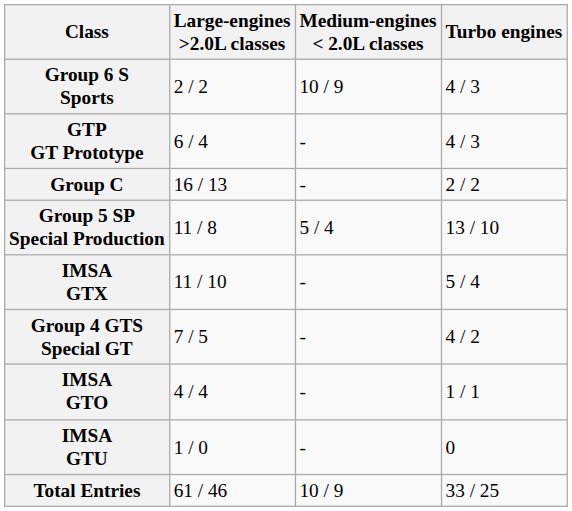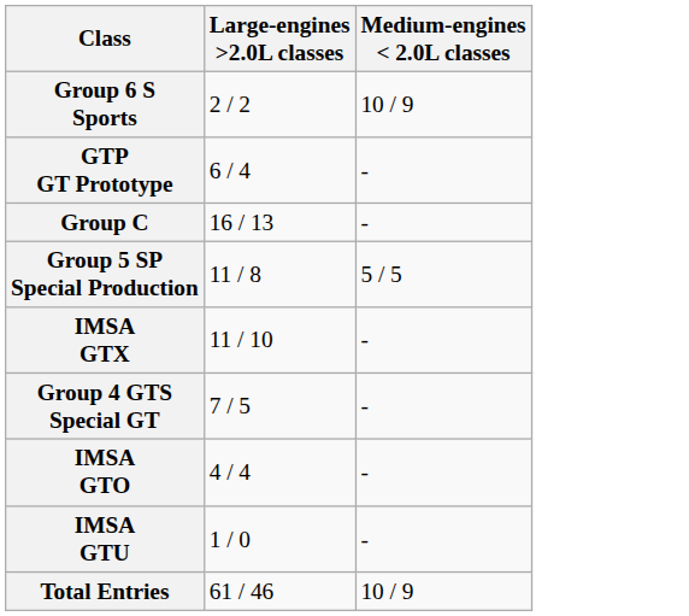- column: Turbo engines | 4 / 3 | 4 / 3 | 2 / 2 | 13 / 10 | 5 / 4 | 4 / 2 | 1 / 1 | 0 | 33 / 25
Group 5 SP Special Production | Medium-engines < 2.0L classes: 5 / 4 -> 5 / 5
